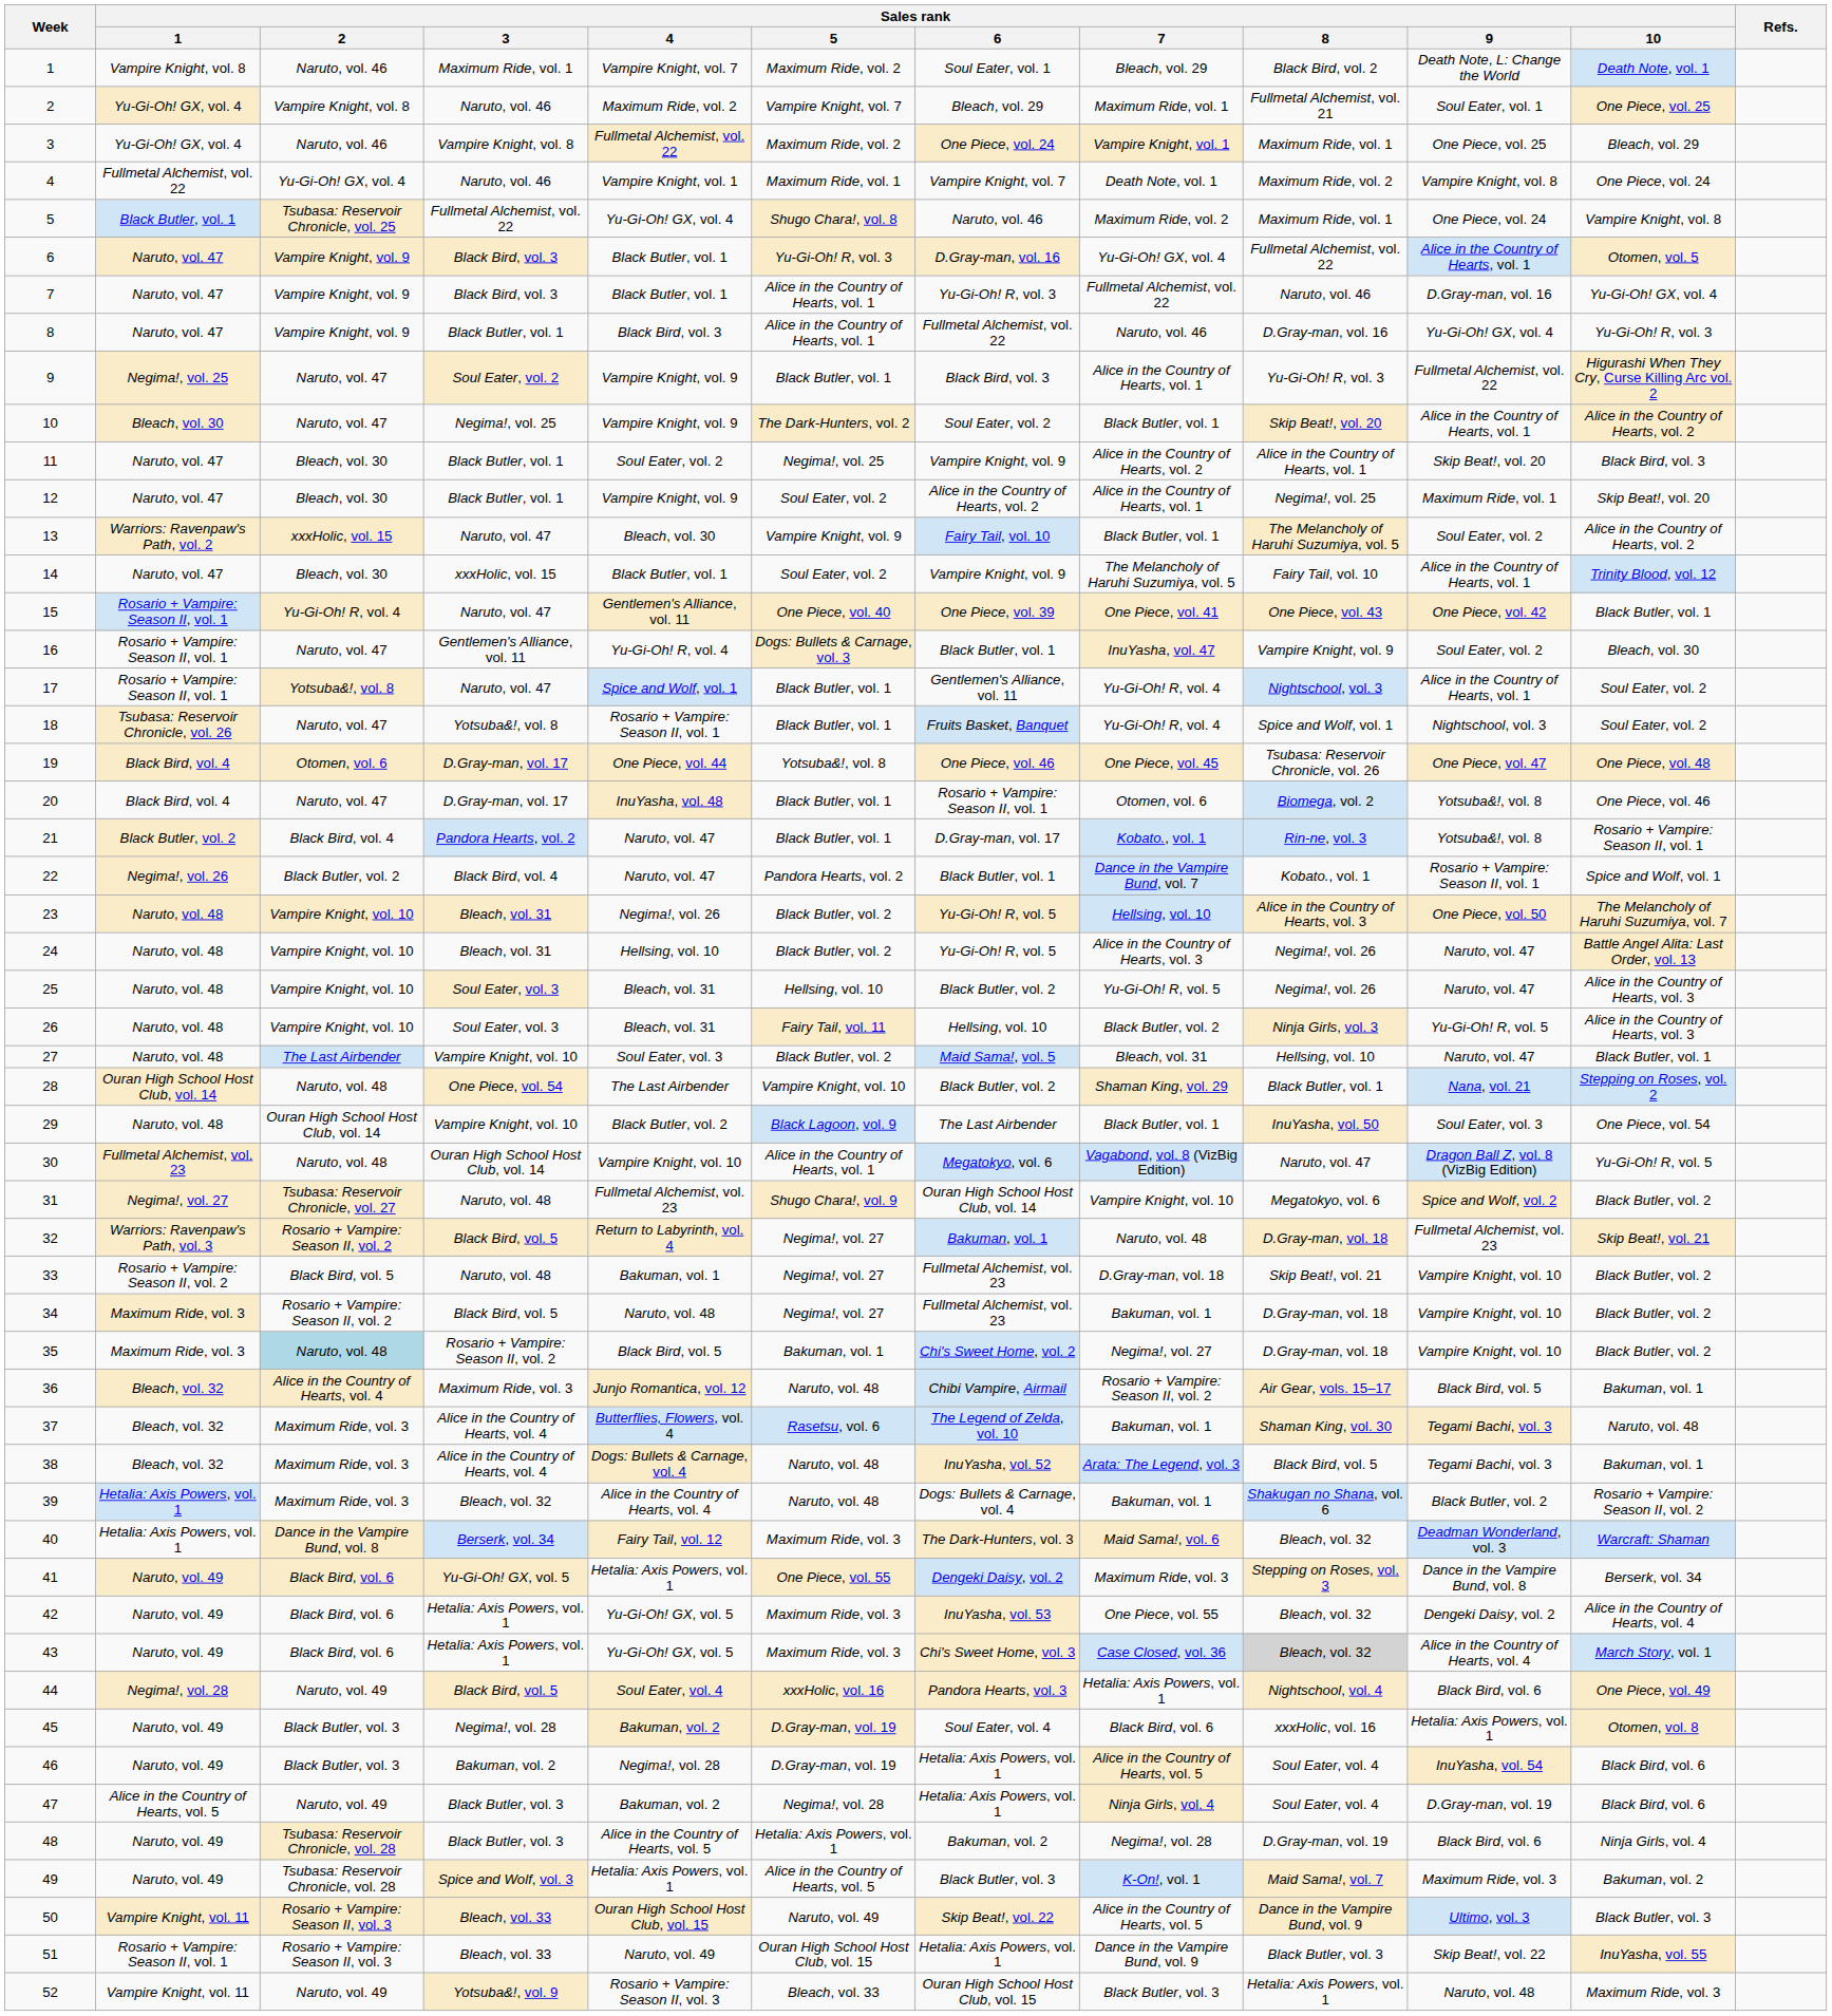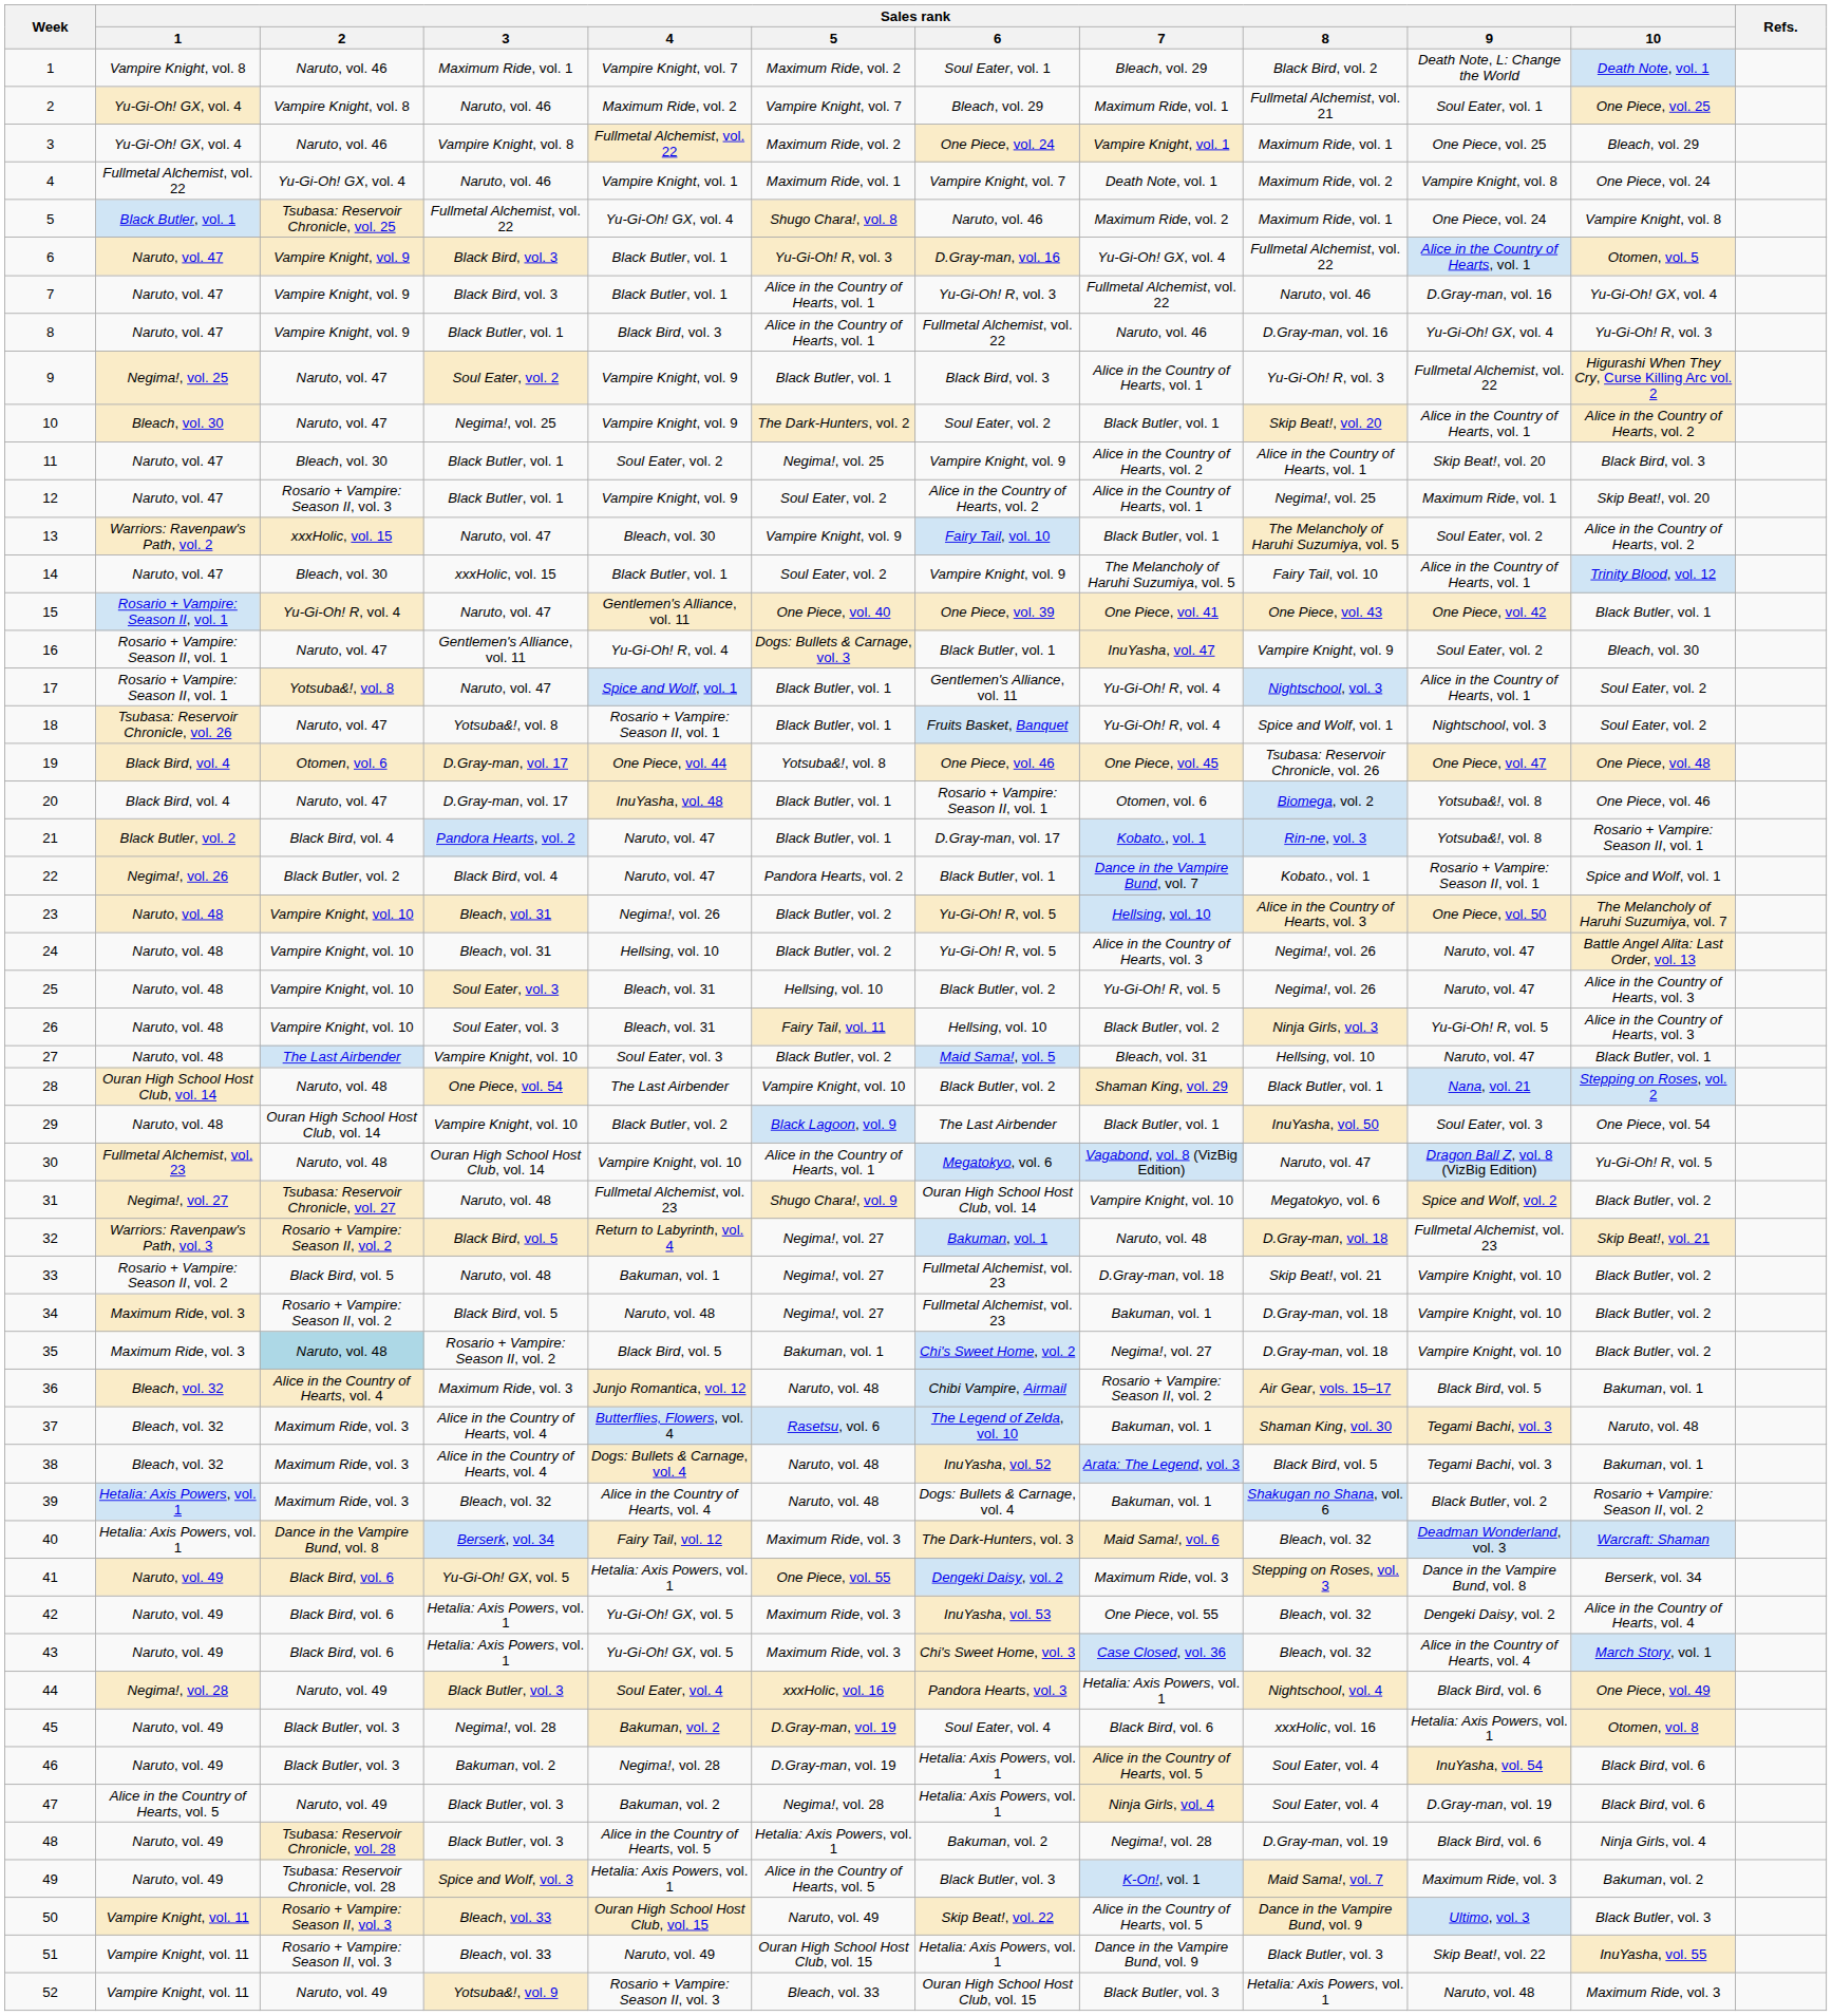12 | Sales rank / 2: Bleach, vol. 30 -> Rosario + Vampire: Season II, vol. 3
43 | Sales rank / 8: lightgrey background -> no background
44 | Sales rank / 3: Black Bird, vol. 5 -> Black Butler, vol. 3
51 | Sales rank / 1: Rosario + Vampire: Season II, vol. 1 -> Vampire Knight, vol. 11
